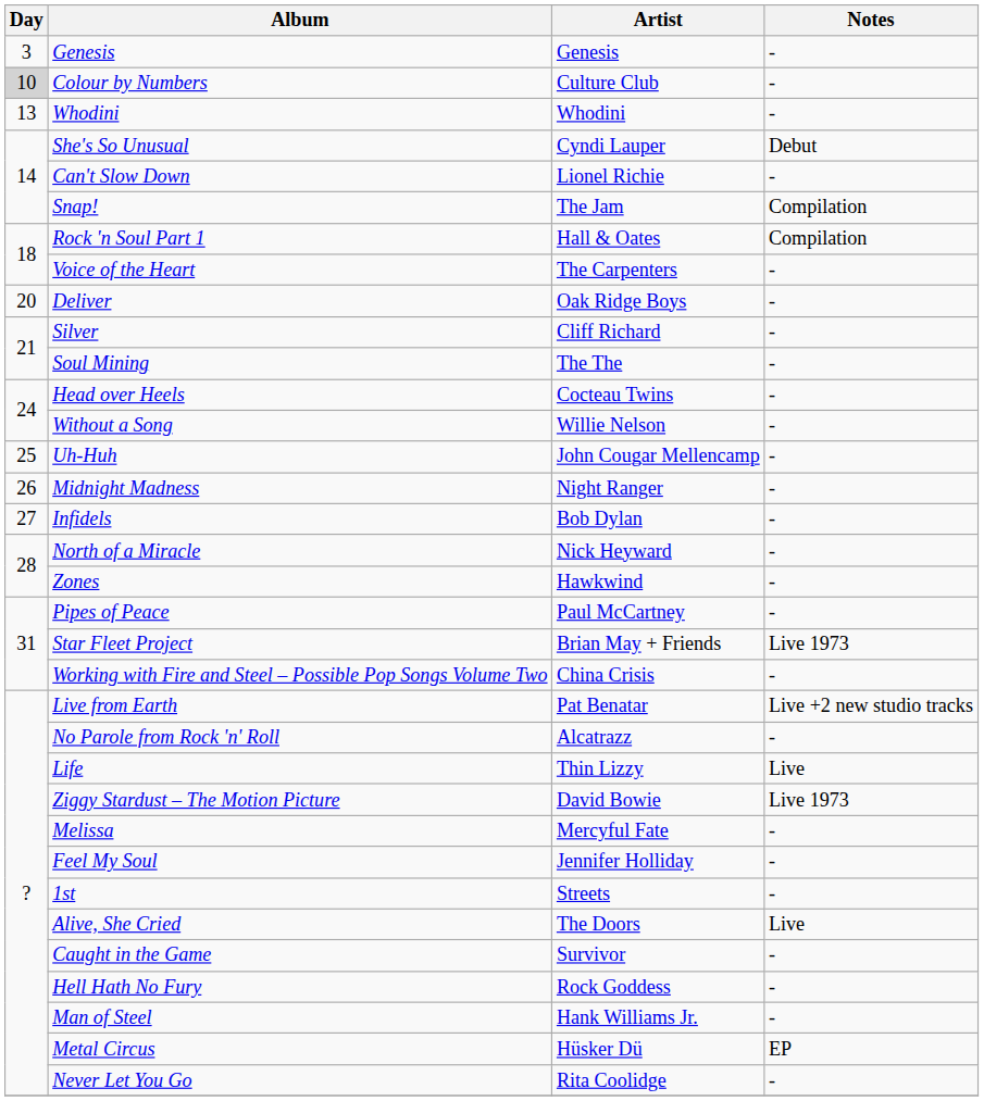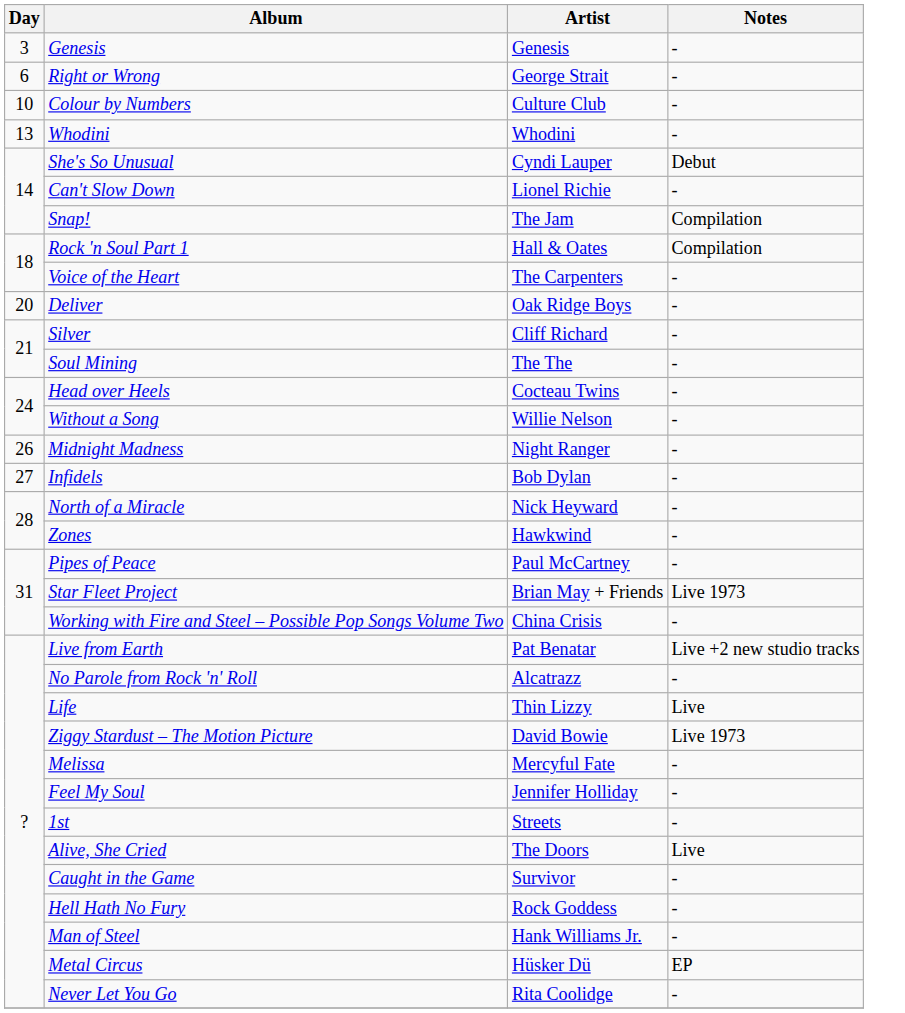+ row: 6 | Right or Wrong | George Strait | -
Colour by Numbers | Day: lightgrey background -> no background
- row: 25 | Uh-Huh | John Cougar Mellencamp | -
